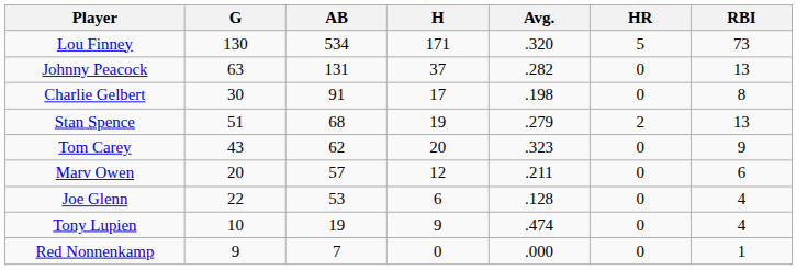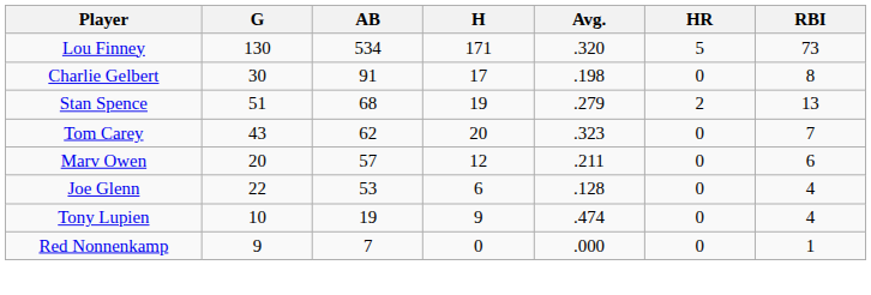- row: Johnny Peacock | 63 | 131 | 37 | .282 | 0 | 13
Tom Carey | RBI: 9 -> 7
